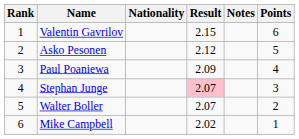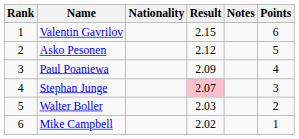Walter Boller | Result: 2.07 -> 2.03
